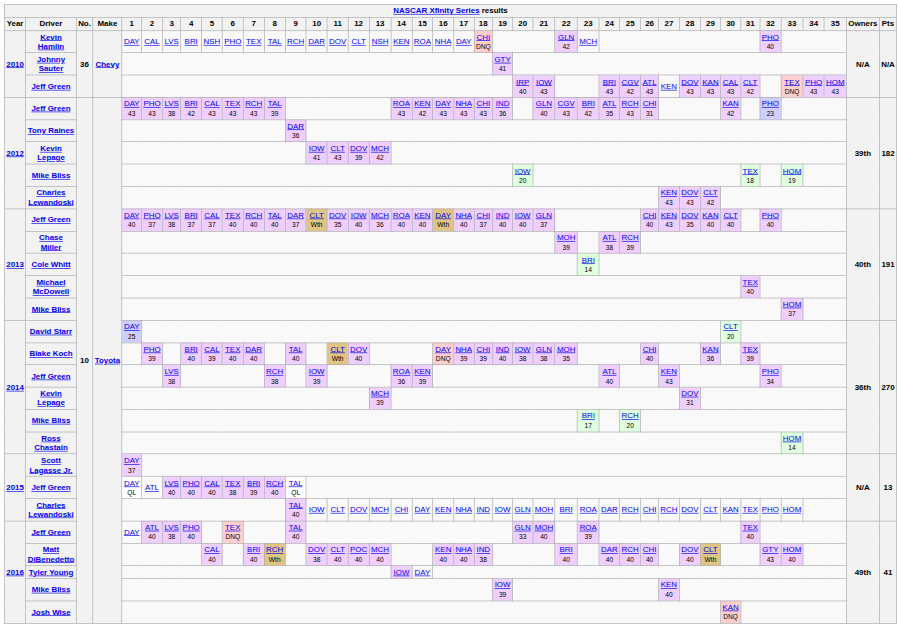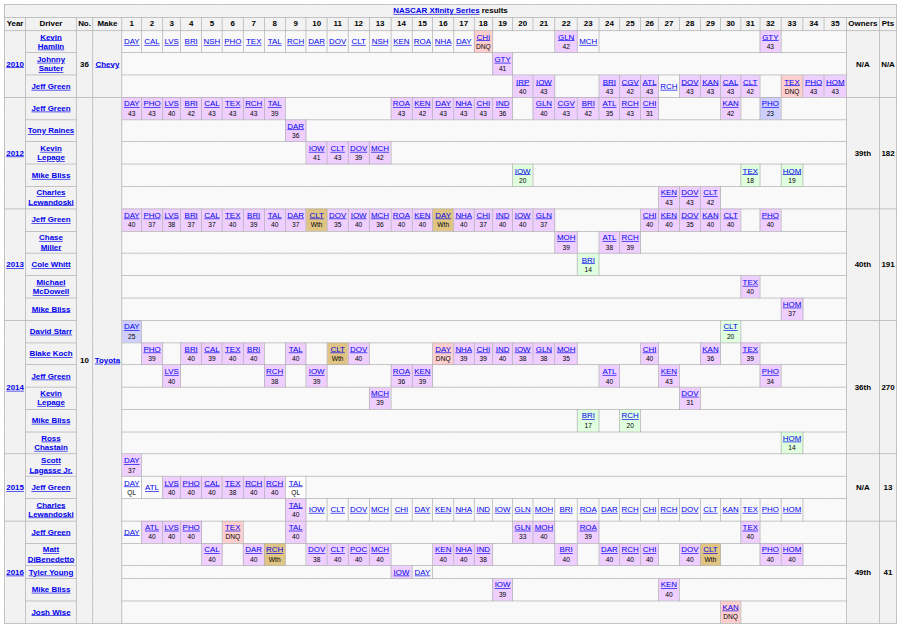Kevin Hamlin | 32: PHO 40 -> GTY 43
2010 / Jeff Green | 27: KEN -> RCH
2012 / Jeff Green | 3: LVS 38 -> LVS 40
2013 / Jeff Green | 7: RCH 40 -> BRI 39
2013 / Jeff Green | 27: KEN 43 -> KEN 40
Blake Koch | 7: DAR 40 -> BRI 40
2014 / Jeff Green | 3: LVS 38 -> LVS 40
2015 / Jeff Green | 7: BRI 39 -> RCH 40
2016 / Jeff Green | 3: LVS 38 -> LVS 40
Matt DiBenedetto | 7: BRI 40 -> DAR 40
Matt DiBenedetto | 32: GTY 43 -> PHO 40
